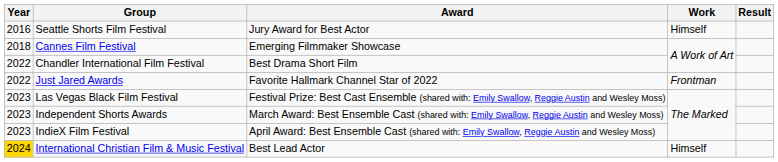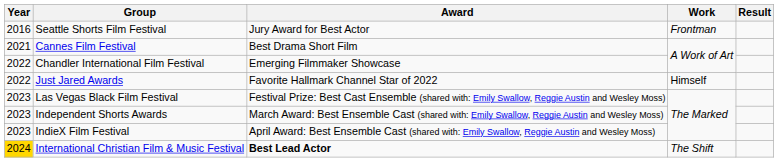Seattle Shorts Film Festival | Work: Himself -> Frontman
Cannes Film Festival | Year: 2018 -> 2021
Cannes Film Festival | Award: Emerging Filmmaker Showcase -> Best Drama Short Film
Chandler International Film Festival | Award: Best Drama Short Film -> Emerging Filmmaker Showcase
Just Jared Awards | Work: Frontman -> Himself
International Christian Film & Music Festival | Award: normal -> bold
International Christian Film & Music Festival | Work: Himself -> The Shift
